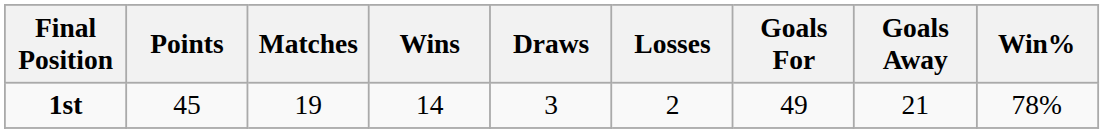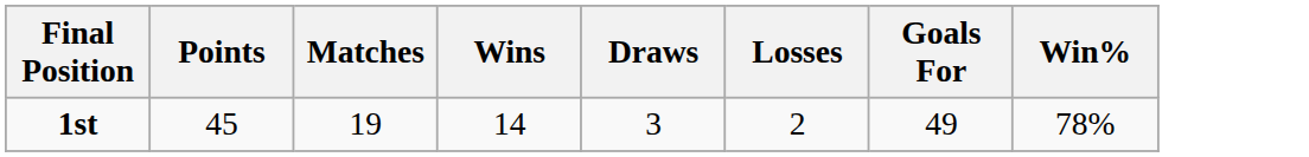- column: Goals Away | 21
